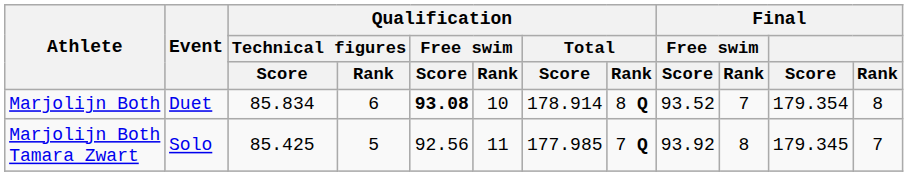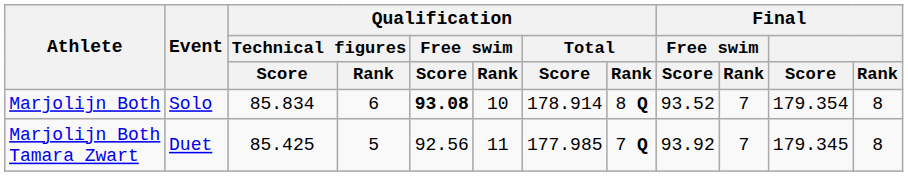Marjolijn Both | Event: Duet -> Solo
Marjolijn Both Tamara Zwart | Event: Solo -> Duet
Marjolijn Both Tamara Zwart | Final / Free swim / Rank: 8 -> 7
Marjolijn Both Tamara Zwart | Final / Rank: 7 -> 8
